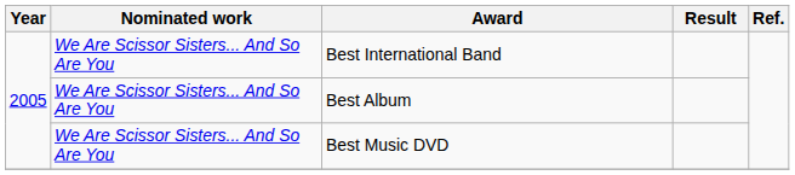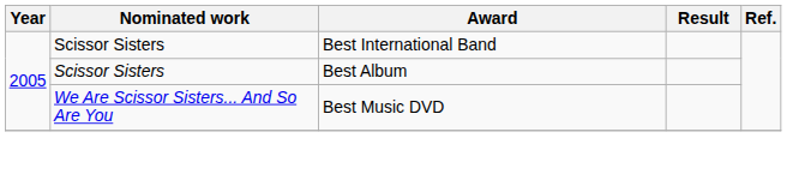Best International Band | Nominated work: We Are Scissor Sisters... And So Are You -> Scissor Sisters
Best Album | Nominated work: We Are Scissor Sisters... And So Are You -> Scissor Sisters
